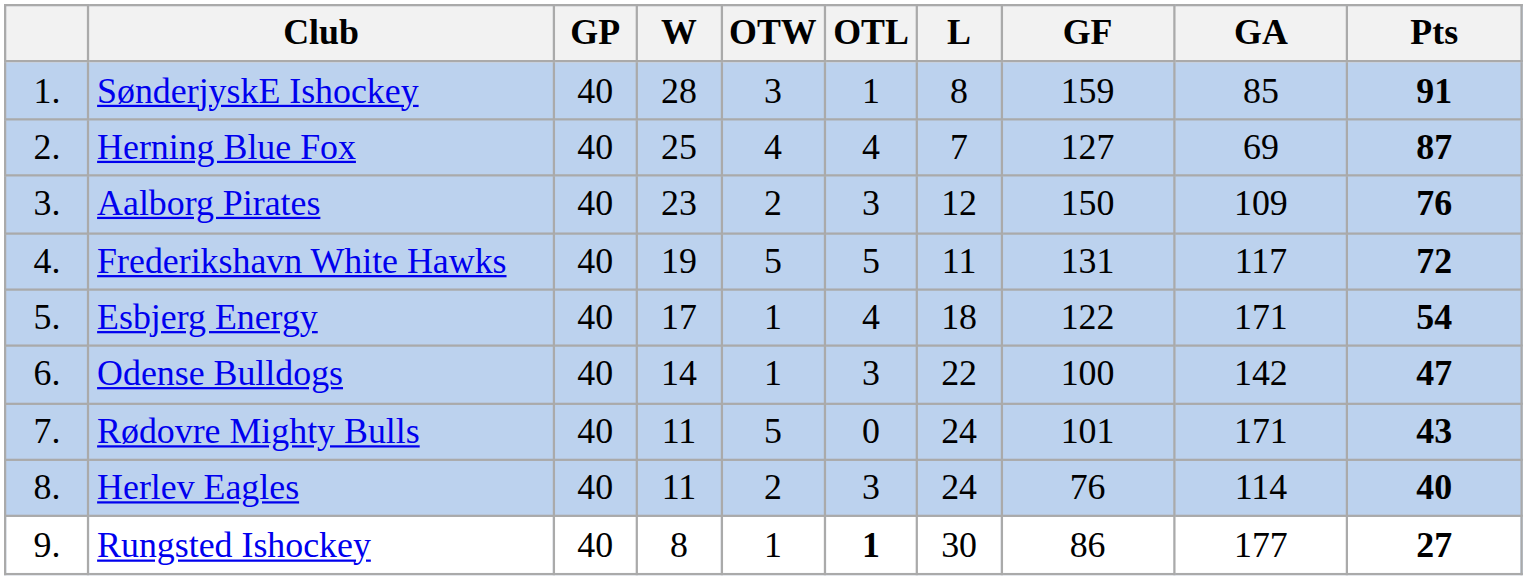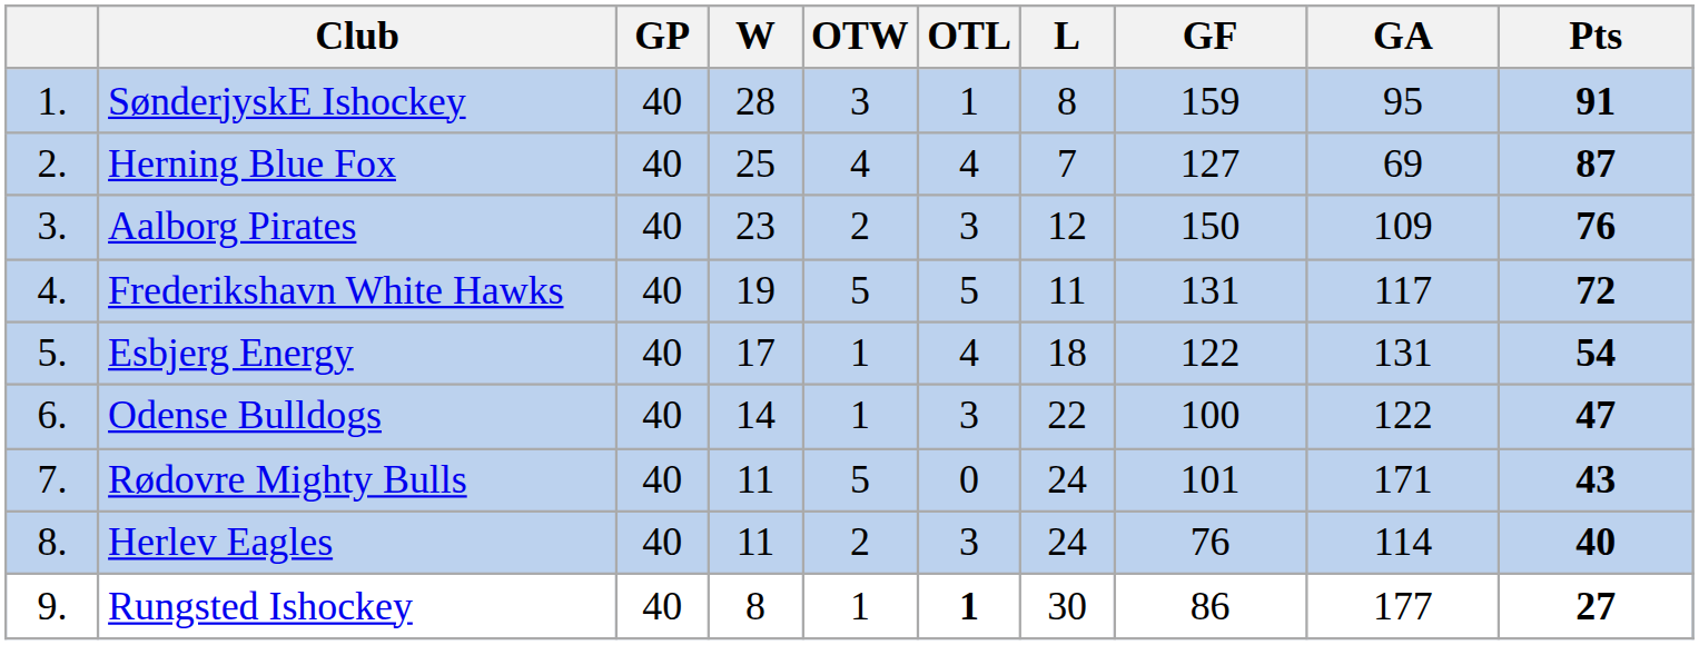SønderjyskE Ishockey | GA: 85 -> 95
Esbjerg Energy | GA: 171 -> 131
Odense Bulldogs | GA: 142 -> 122
